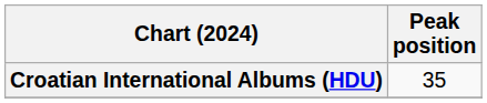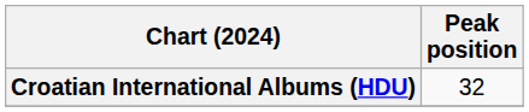Croatian International Albums (HDU) | Peak position: 35 -> 32
